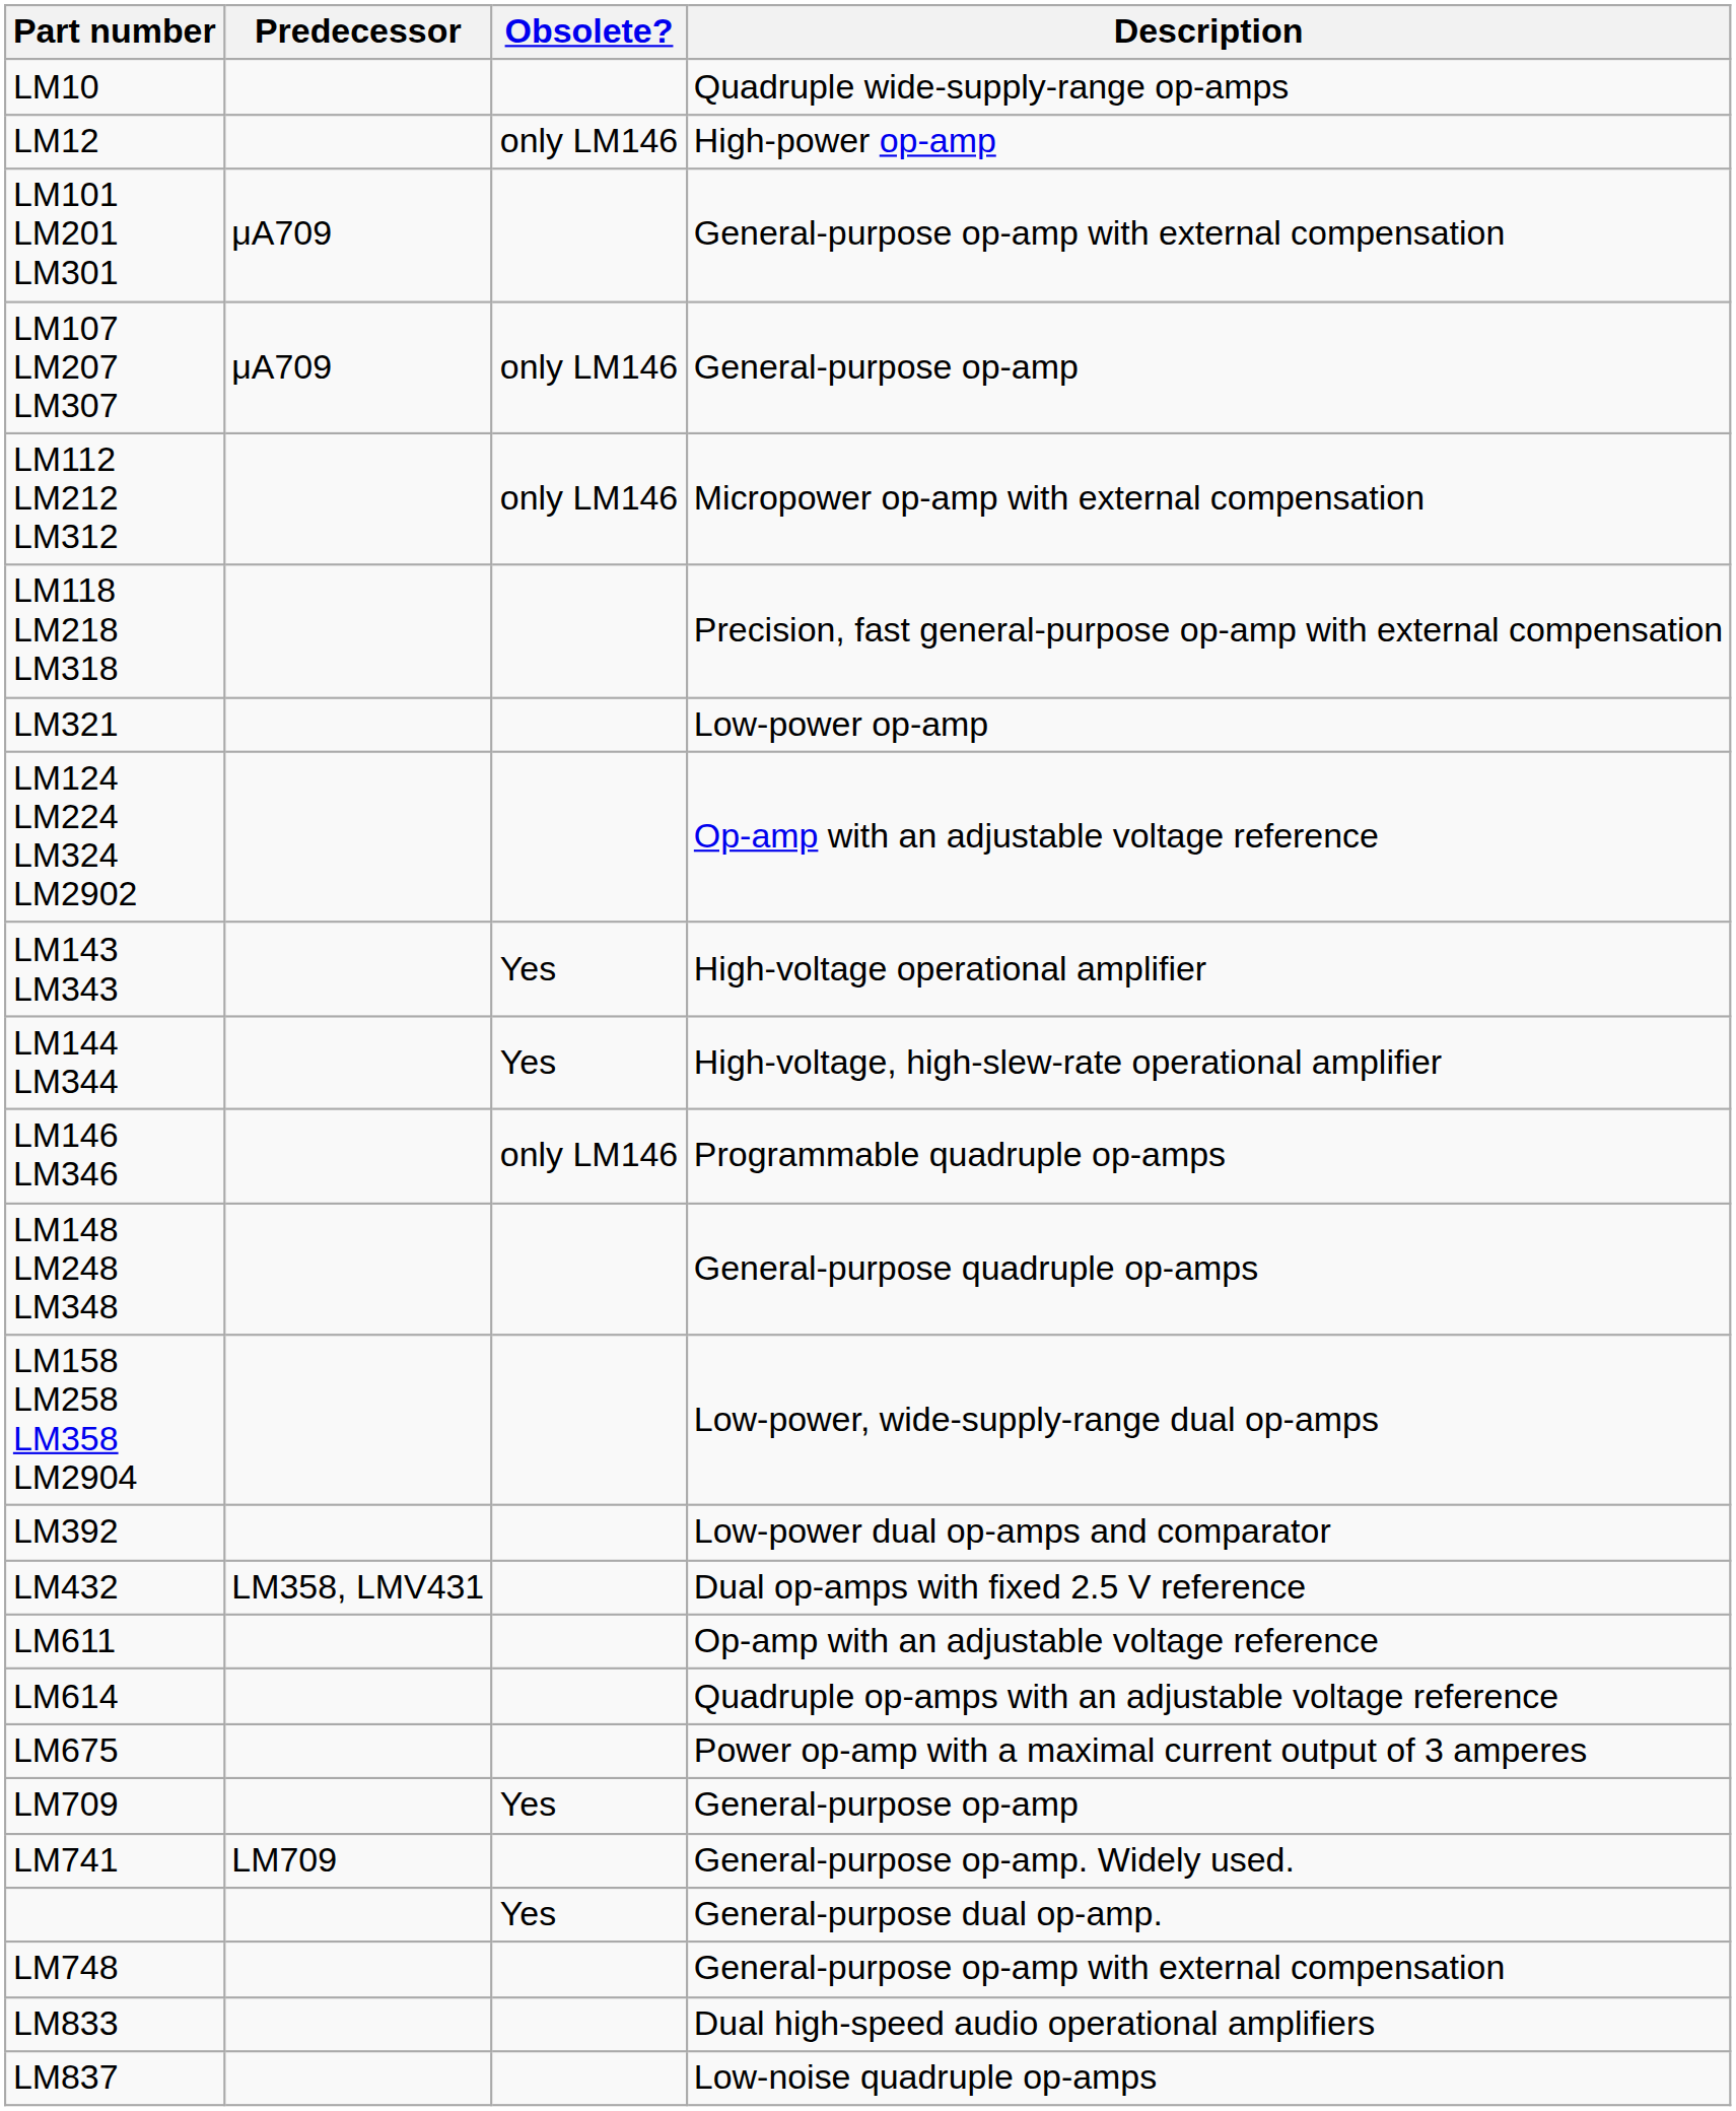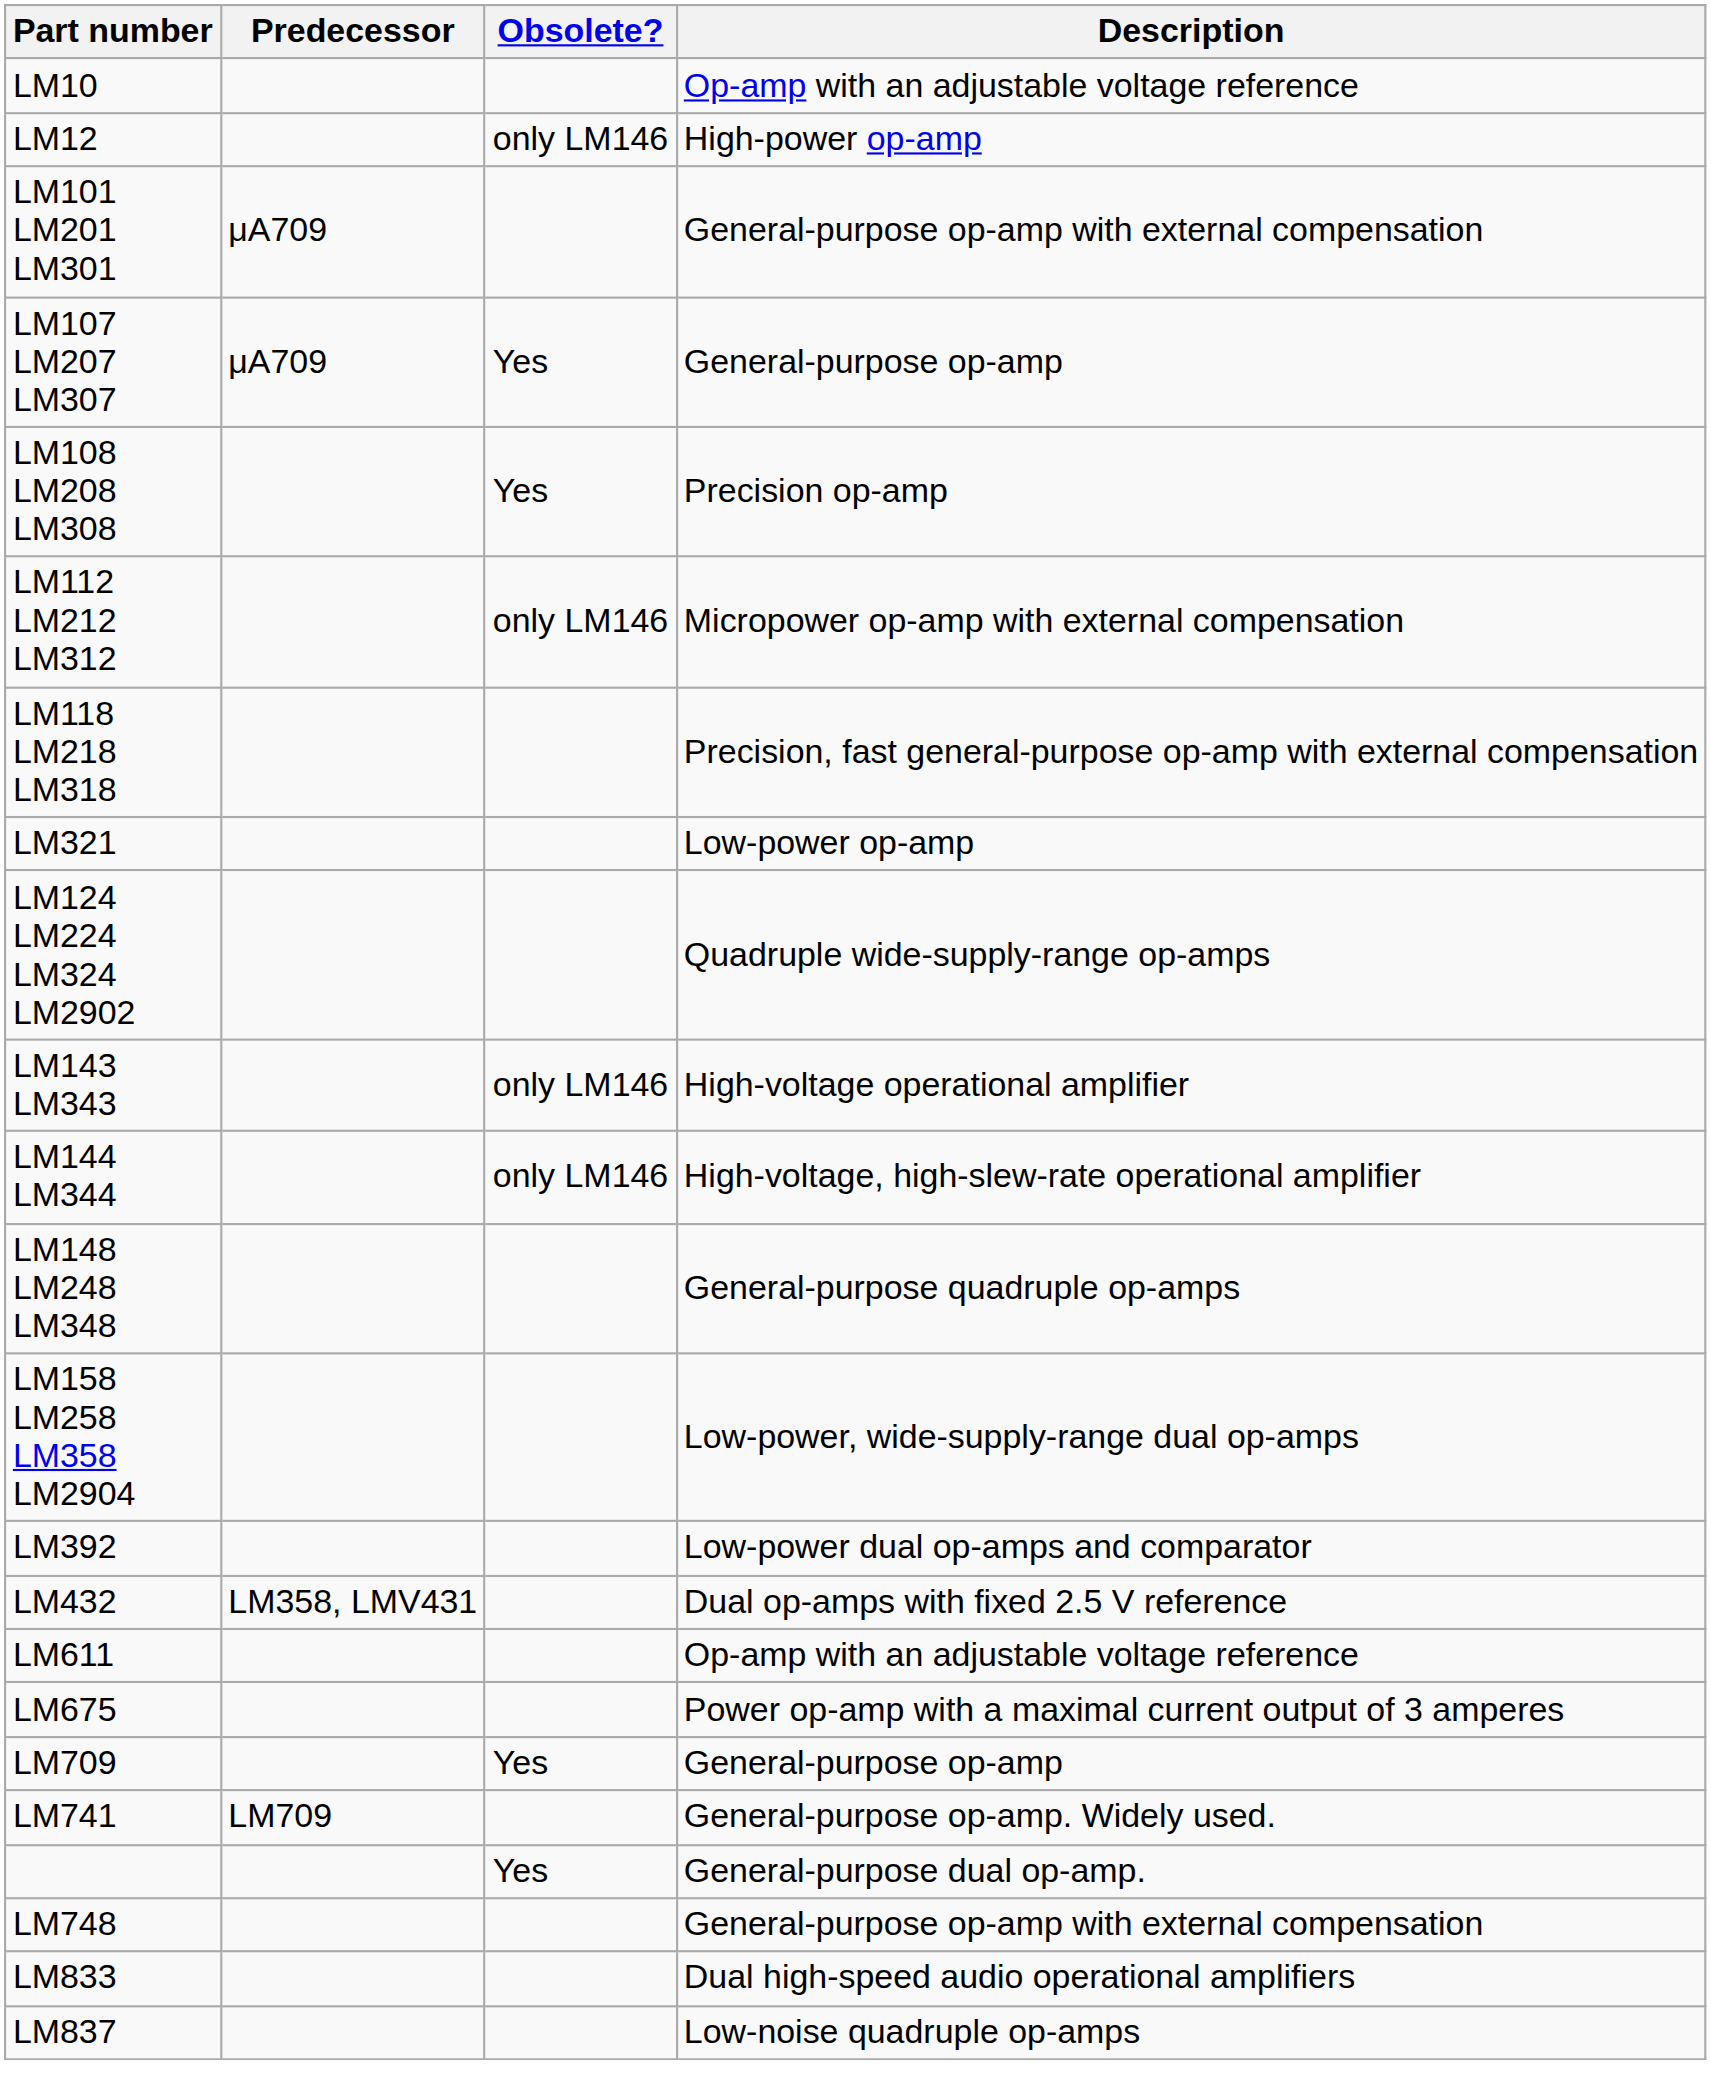LM10 | Description: Quadruple wide-supply-range op-amps -> Op-amp with an adjustable voltage reference
LM107 LM207 LM307 | Obsolete?: only LM146 -> Yes
+ row: LM108 LM208 LM308 | Yes | Precision op-amp
LM124 LM224 LM324 LM2902 | Description: Op-amp with an adjustable voltage reference -> Quadruple wide-supply-range op-amps
LM143 LM343 | Obsolete?: Yes -> only LM146
LM144 LM344 | Obsolete?: Yes -> only LM146
- row: LM146 LM346 | only LM146 | Programmable quadruple op-amps
- row: LM614 | Quadruple op-amps with an adjustable voltage reference
